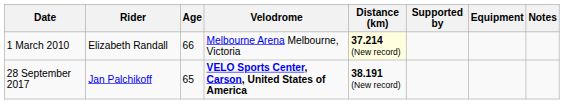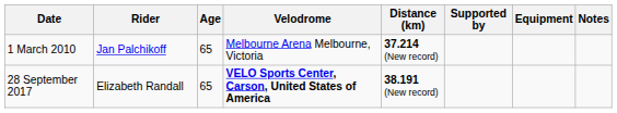1 March 2010 | Rider: Elizabeth Randall -> Jan Palchikoff
1 March 2010 | Age: 66 -> 65
1 March 2010 | Distance (km): lightyellow background -> no background
28 September 2017 | Rider: Jan Palchikoff -> Elizabeth Randall
